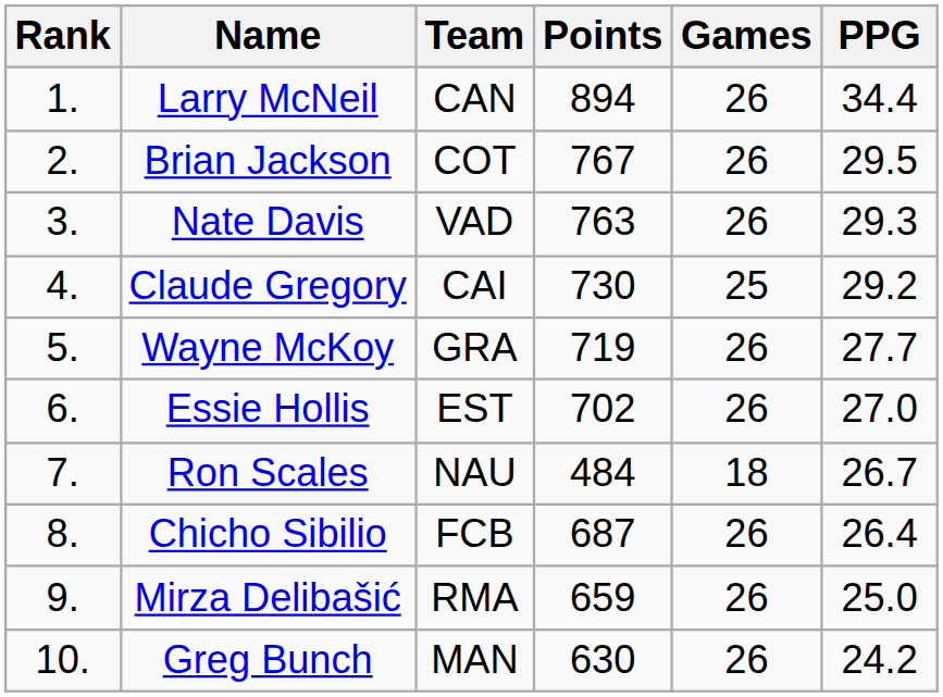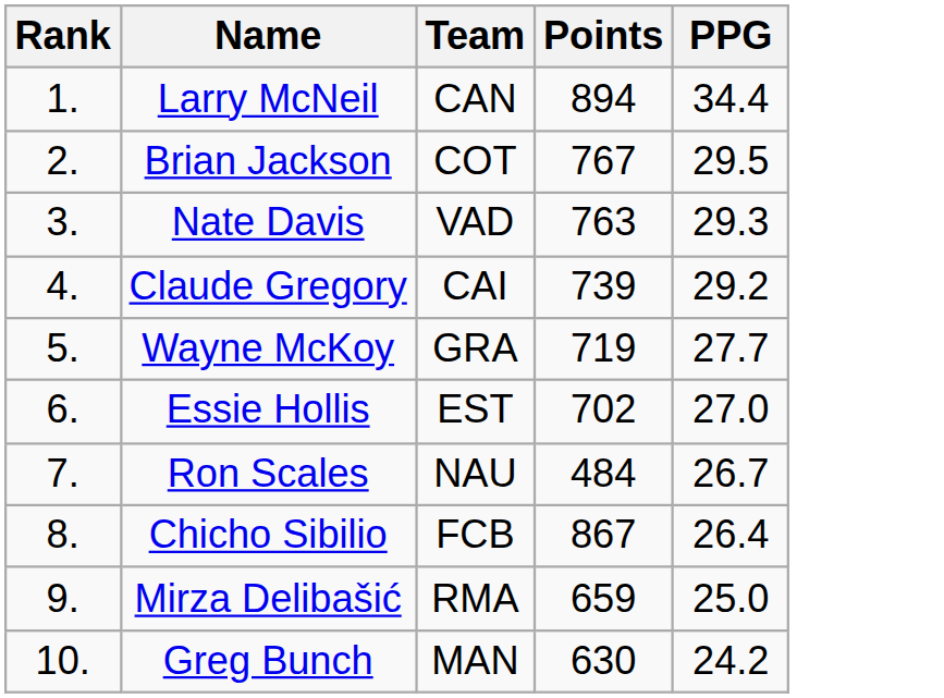- column: Games | 26 | 26 | 26 | 25 | 26 | 26 | 18 | 26 | 26 | 26
Claude Gregory | Points: 730 -> 739
Chicho Sibilio | Points: 687 -> 867
